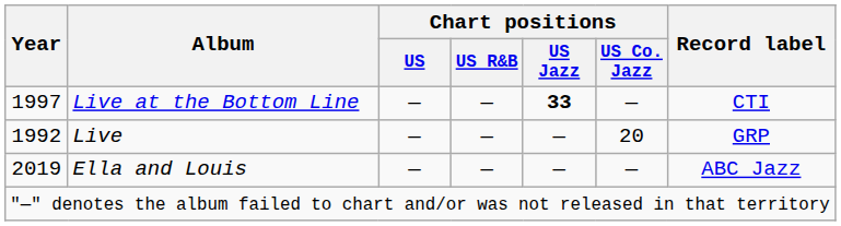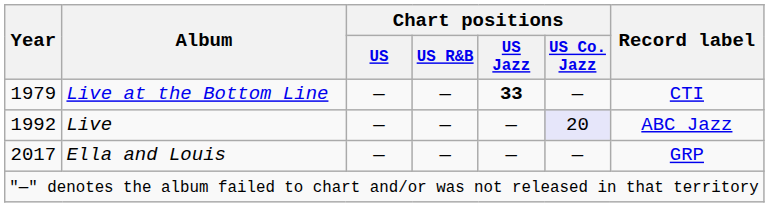Live at the Bottom Line | Year: 1997 -> 1979
Live | Chart positions / US Co. Jazz: no background -> lavender background
Live | Record label: GRP -> ABC Jazz
Ella and Louis | Year: 2019 -> 2017
Ella and Louis | Record label: ABC Jazz -> GRP
